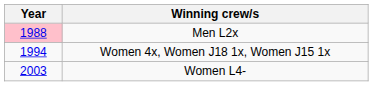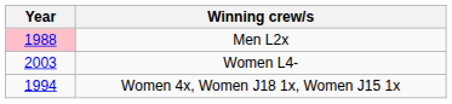rows swapped: Women 4x, Women J18 1x, Women J15 1x <-> Women L4-
